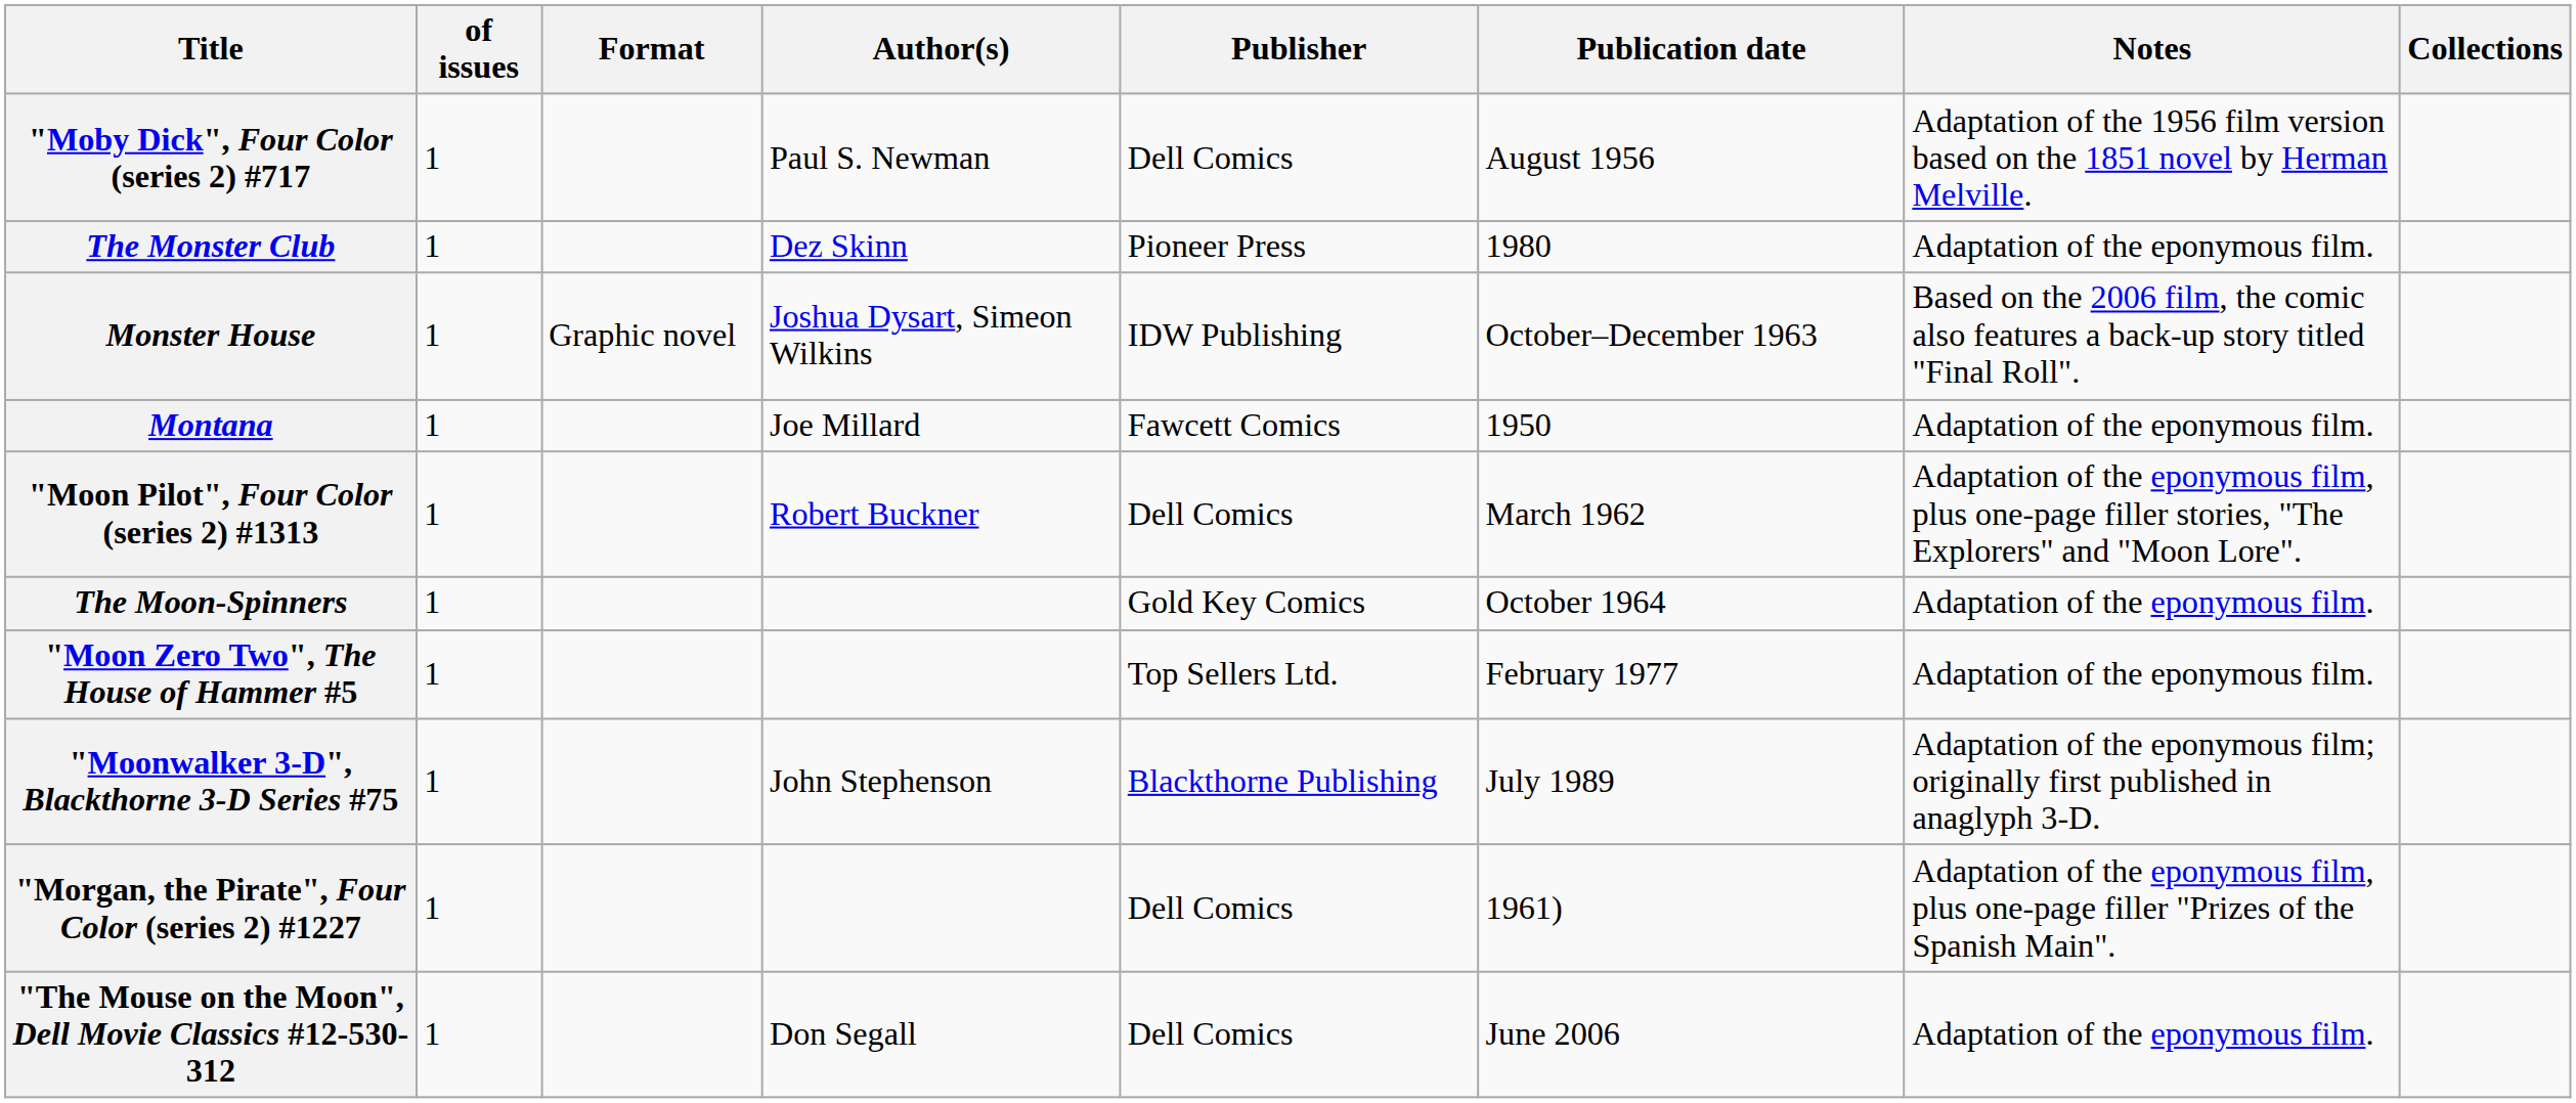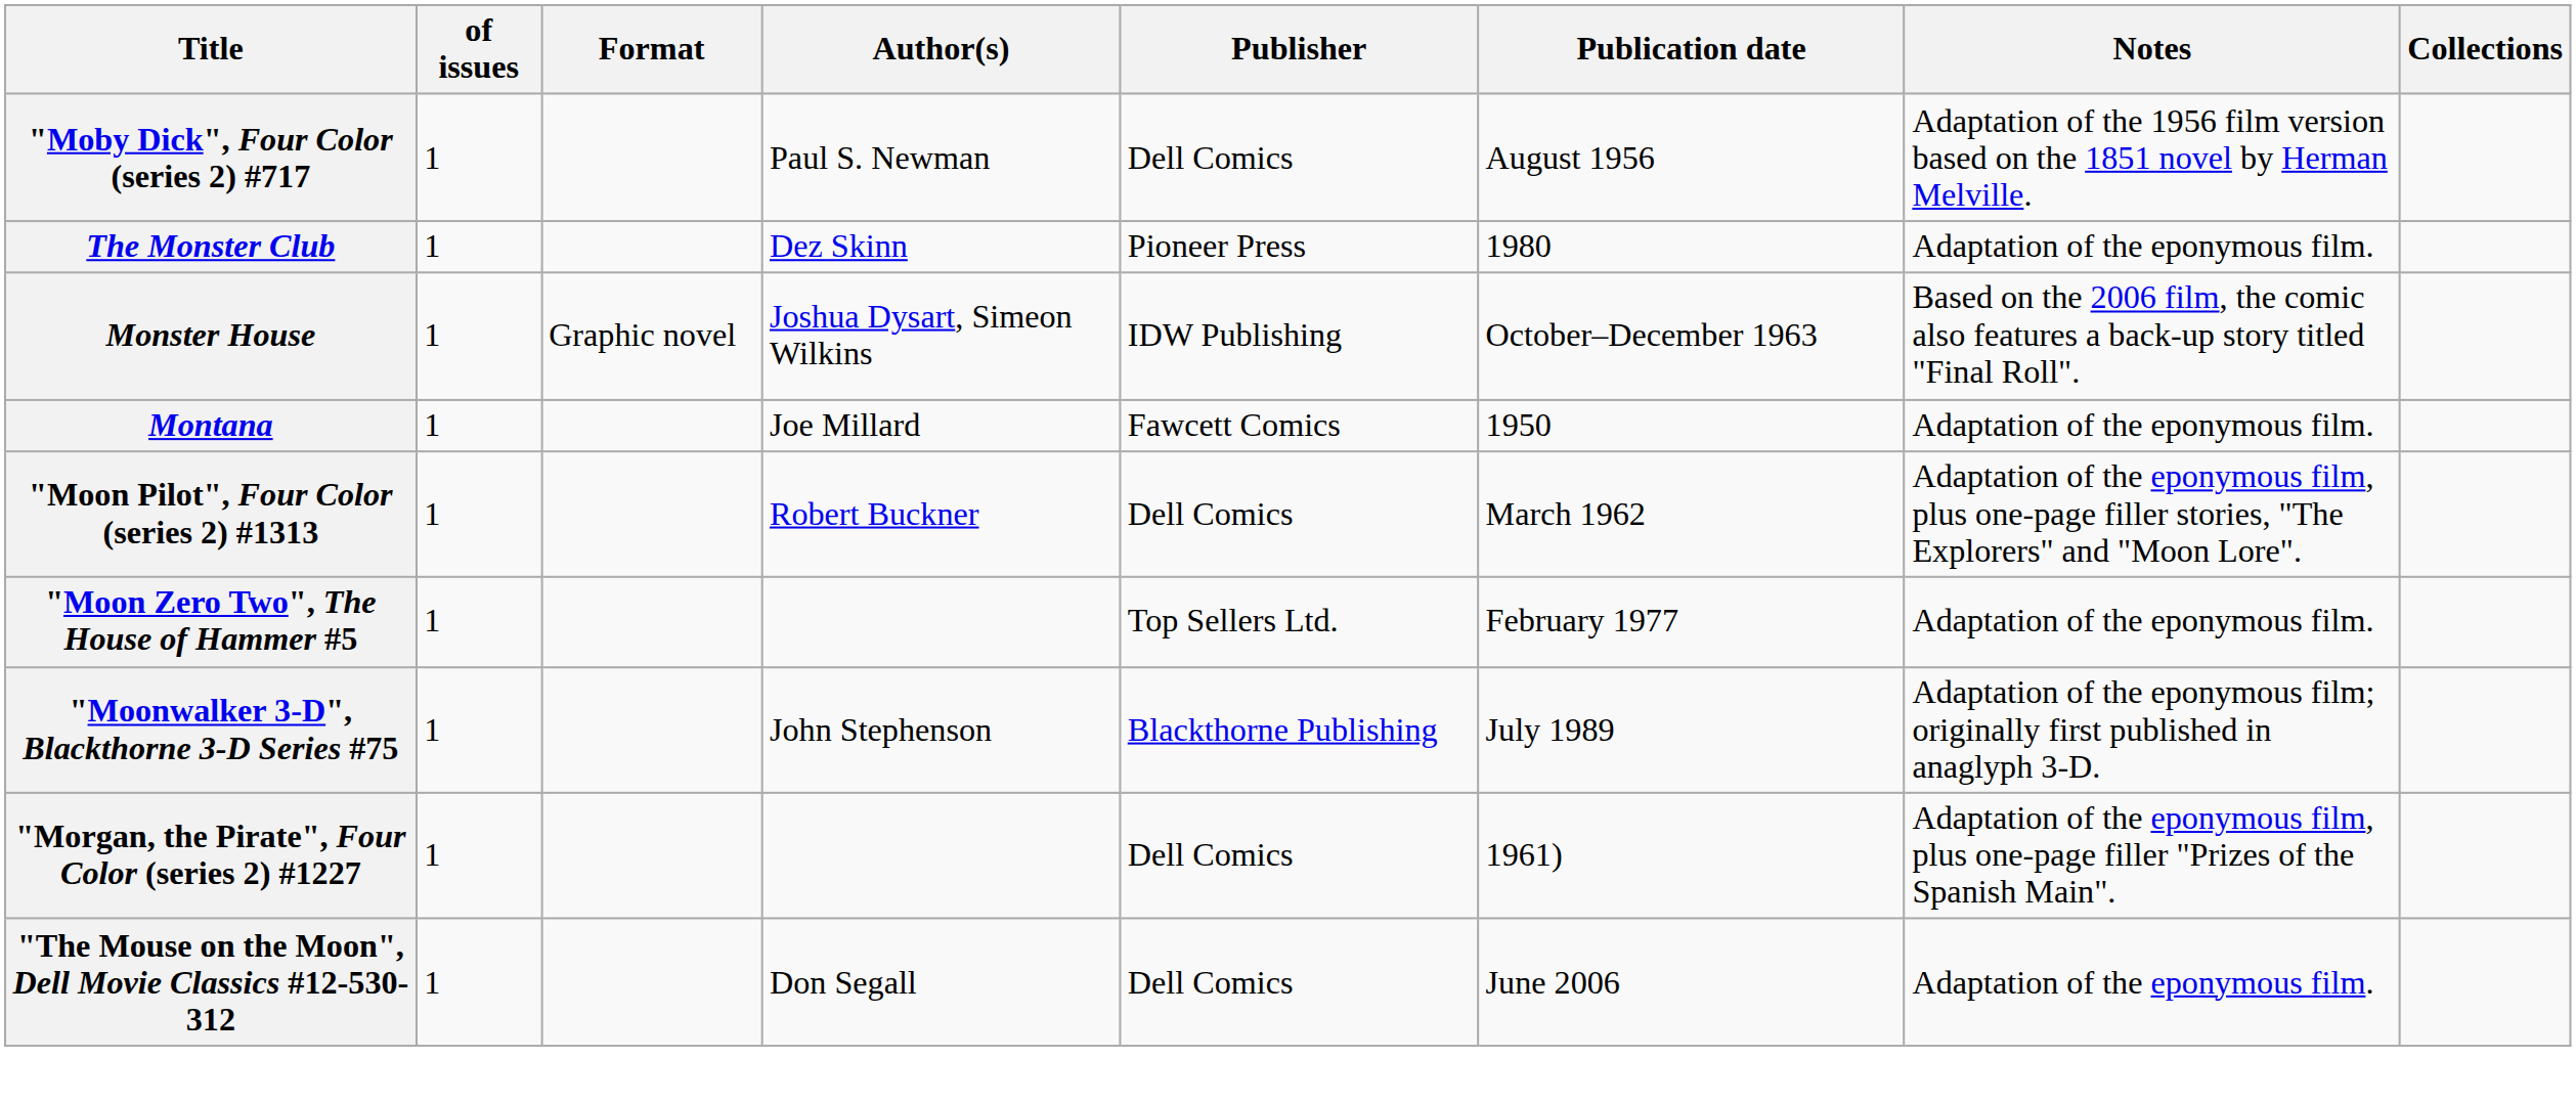- row: The Moon-Spinners | 1 | Gold Key Comics | October 1964 | Adaptation of the eponymous film.
